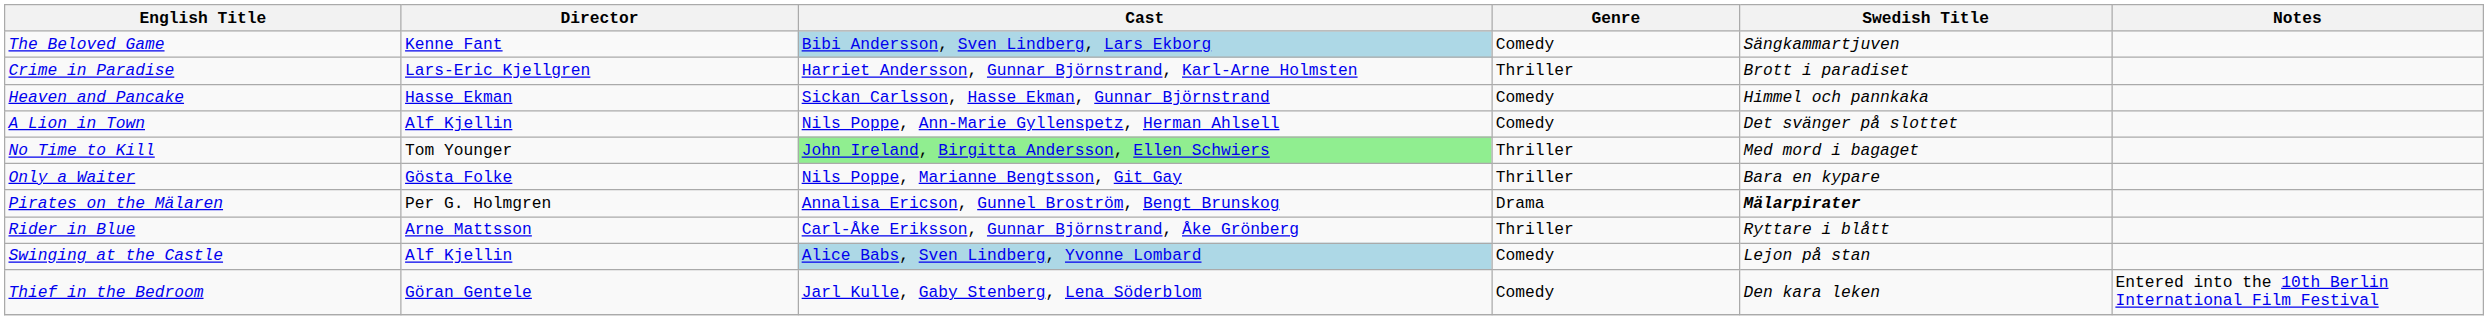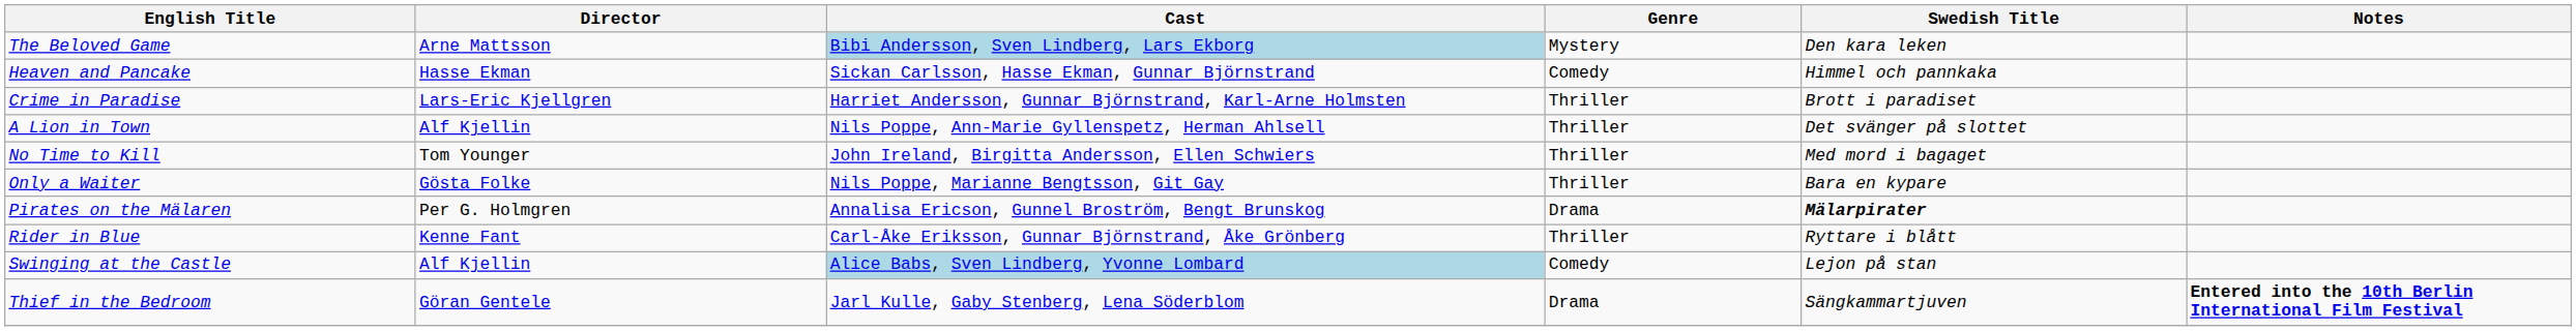The Beloved Game | Director: Kenne Fant -> Arne Mattsson
The Beloved Game | Genre: Comedy -> Mystery
The Beloved Game | Swedish Title: Sängkammartjuven -> Den kara leken
rows swapped: Crime in Paradise <-> Heaven and Pancake
A Lion in Town | Genre: Comedy -> Thriller
No Time to Kill | Cast: lightgreen background -> no background
Rider in Blue | Director: Arne Mattsson -> Kenne Fant
Thief in the Bedroom | Genre: Comedy -> Drama
Thief in the Bedroom | Swedish Title: Den kara leken -> Sängkammartjuven
Thief in the Bedroom | Notes: normal -> bold
